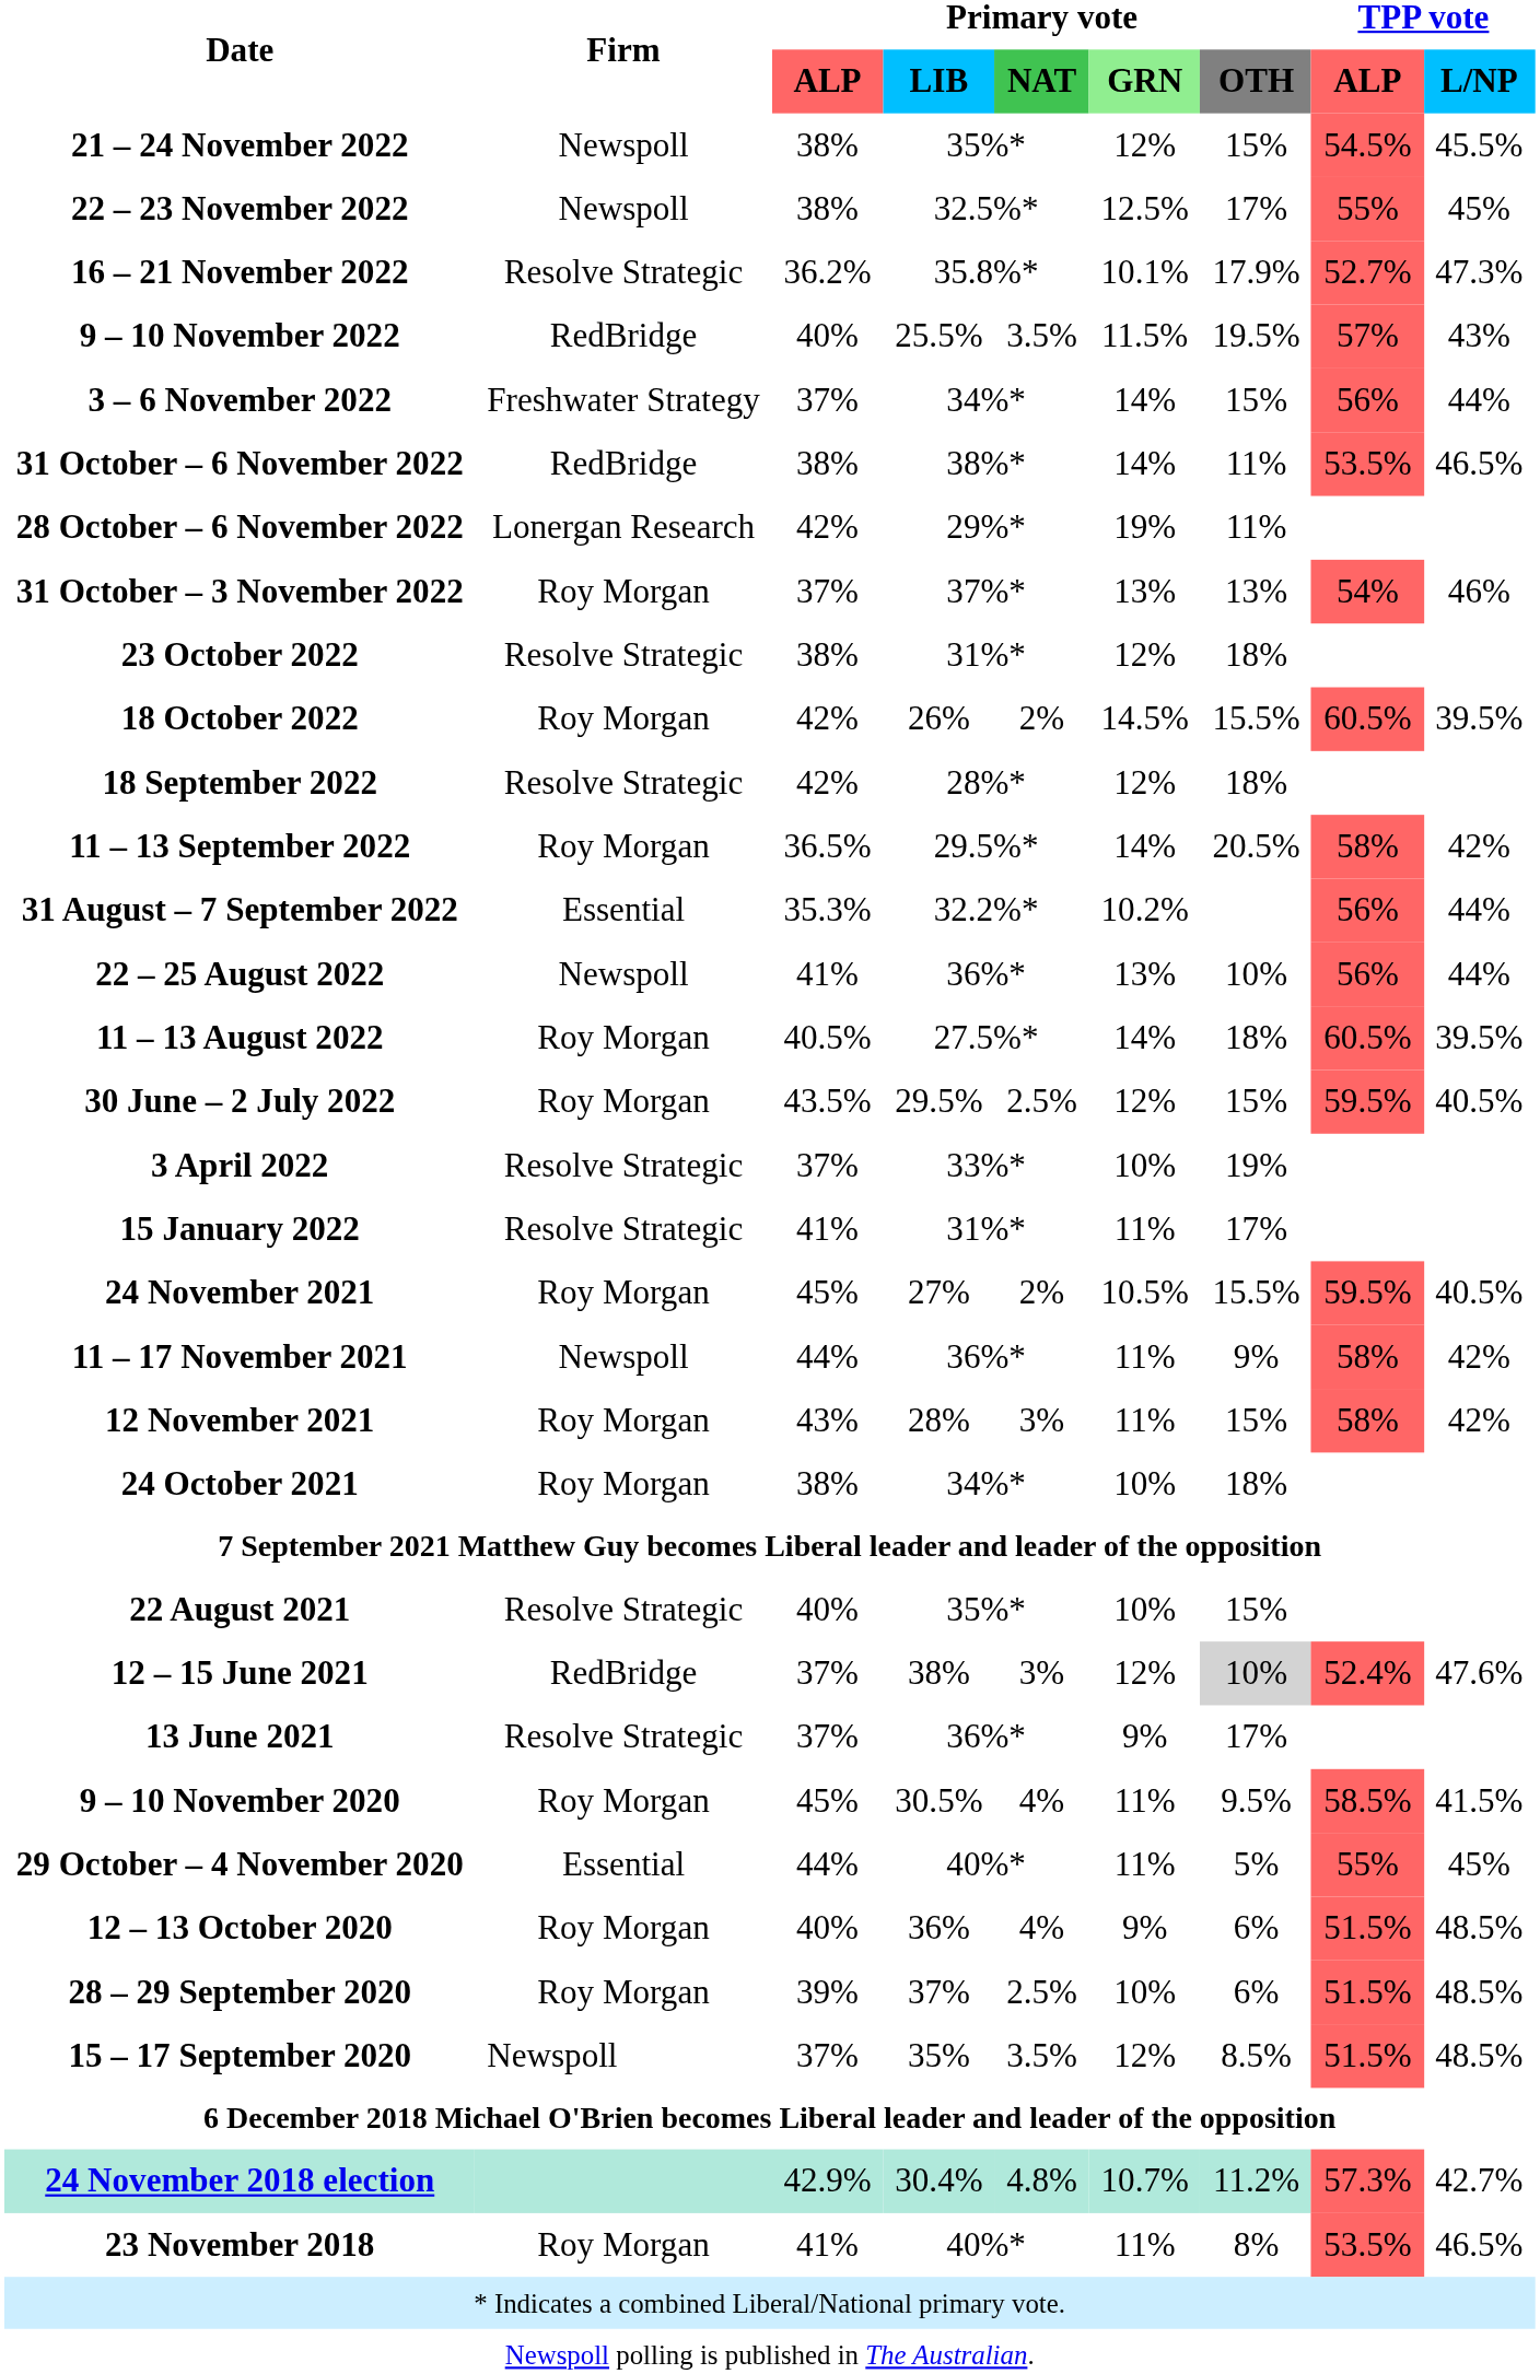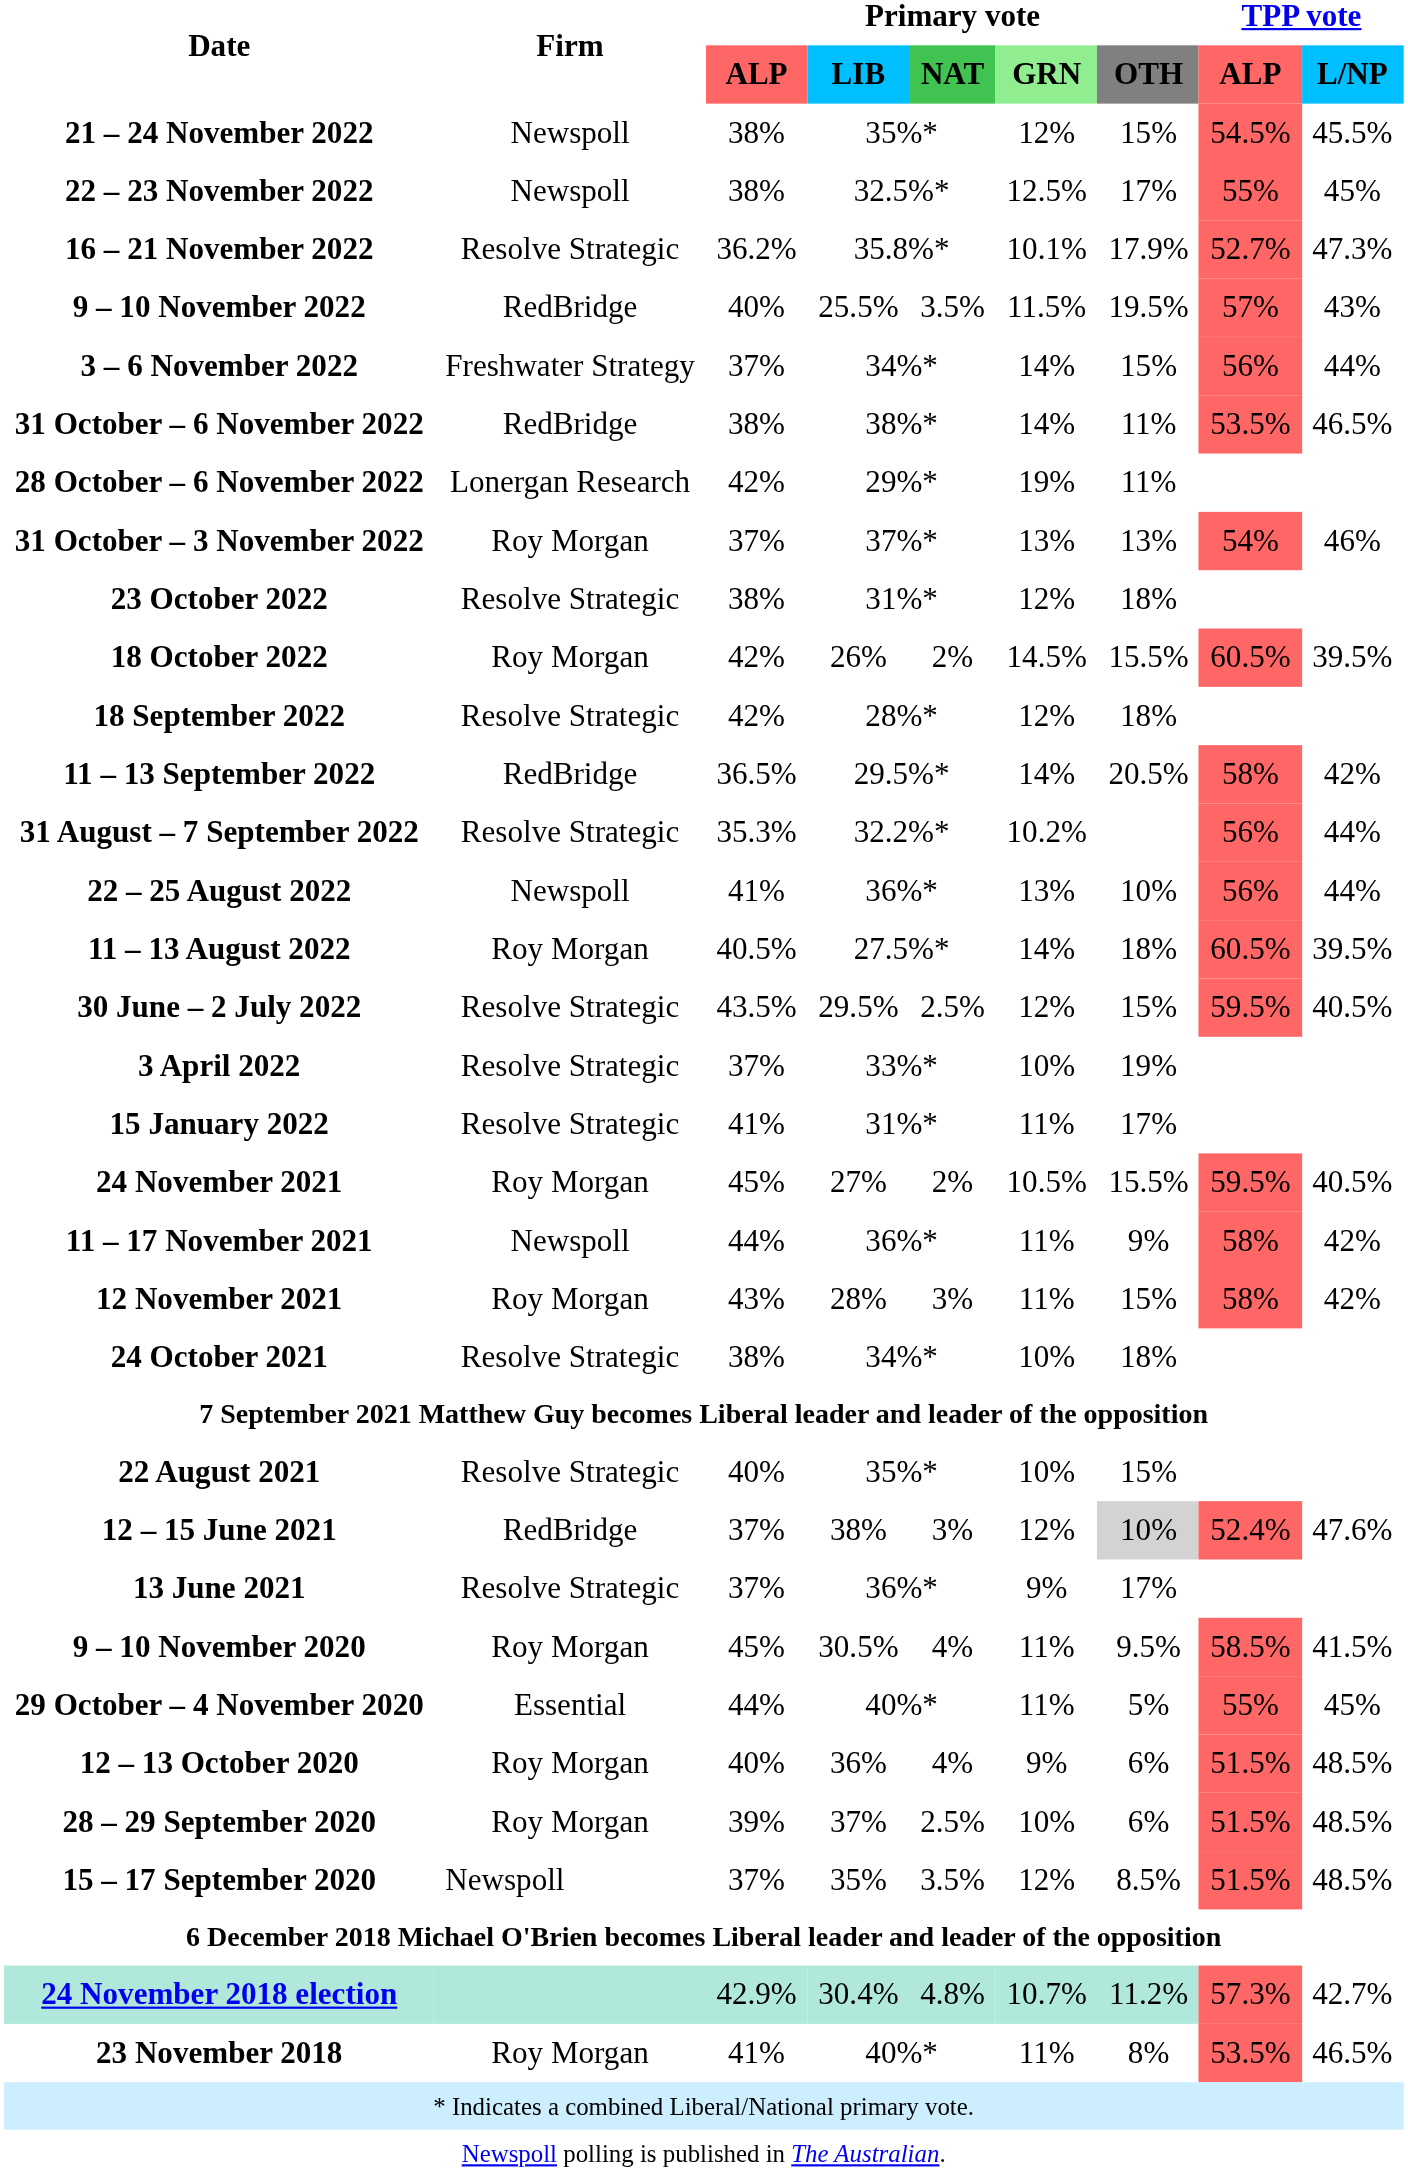11 – 13 September 2022 | Firm: Roy Morgan -> RedBridge
31 August – 7 September 2022 | Firm: Essential -> Resolve Strategic
30 June – 2 July 2022 | Firm: Roy Morgan -> Resolve Strategic
24 October 2021 | Firm: Roy Morgan -> Resolve Strategic
